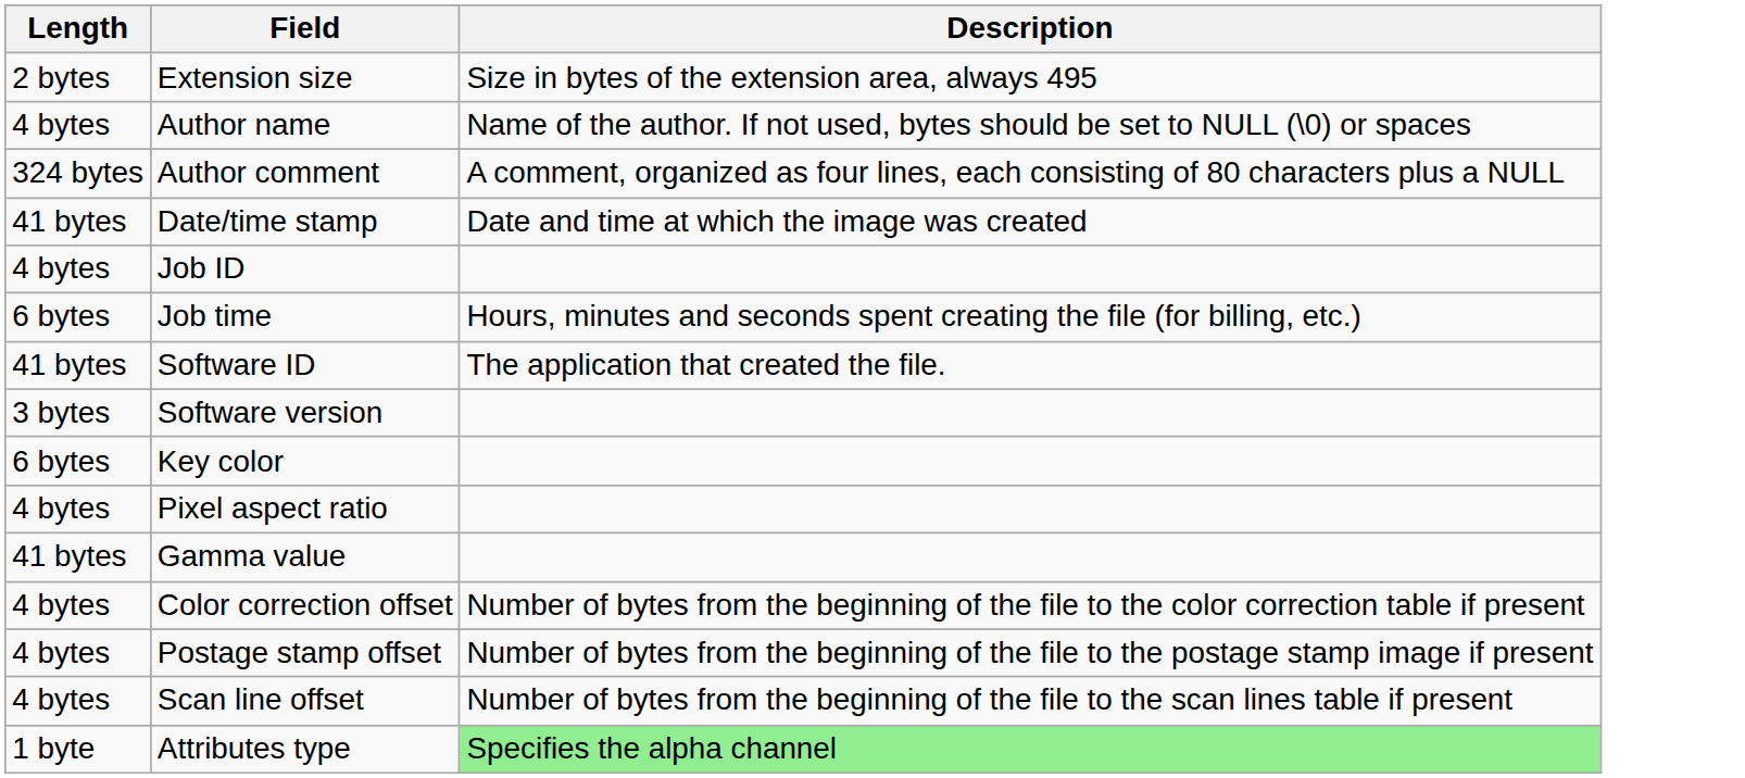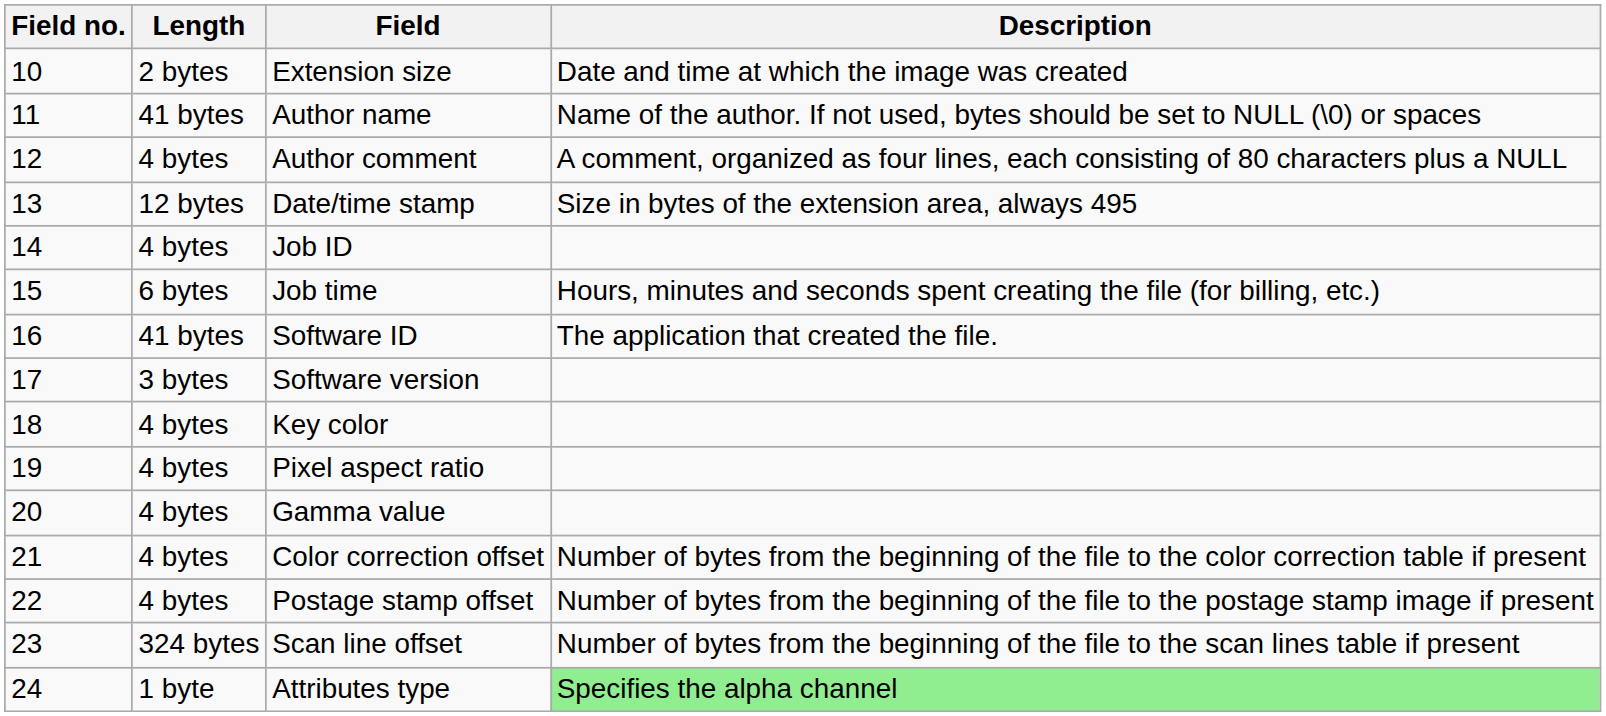+ column: Field no. | 10 | 11 | 12 | 13 | 14 | 15 | 16 | 17 | 18 | 19 | 20 | 21 | 22 | 23 | 24
Extension size | Description: Size in bytes of the extension area, always 495 -> Date and time at which the image was created
Author name | Length: 4 bytes -> 41 bytes
Author comment | Length: 324 bytes -> 4 bytes
Date/time stamp | Length: 41 bytes -> 12 bytes
Date/time stamp | Description: Date and time at which the image was created -> Size in bytes of the extension area, always 495
Key color | Length: 6 bytes -> 4 bytes
Gamma value | Length: 41 bytes -> 4 bytes
Scan line offset | Length: 4 bytes -> 324 bytes
